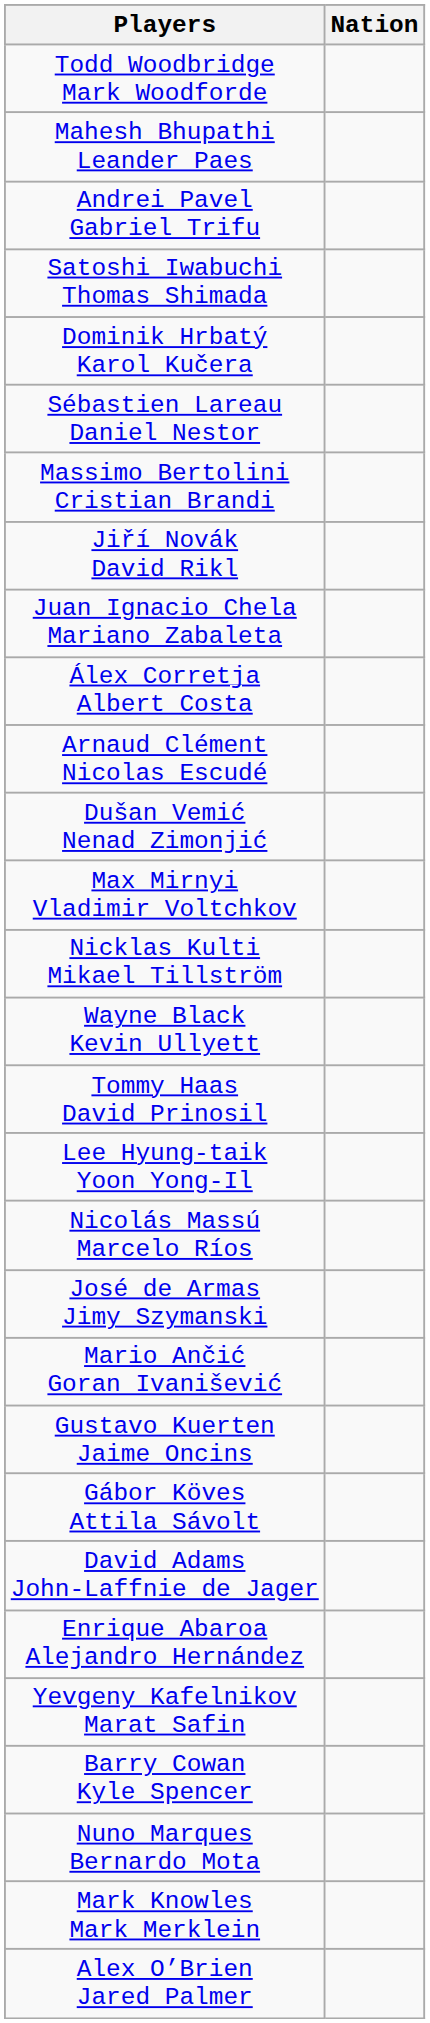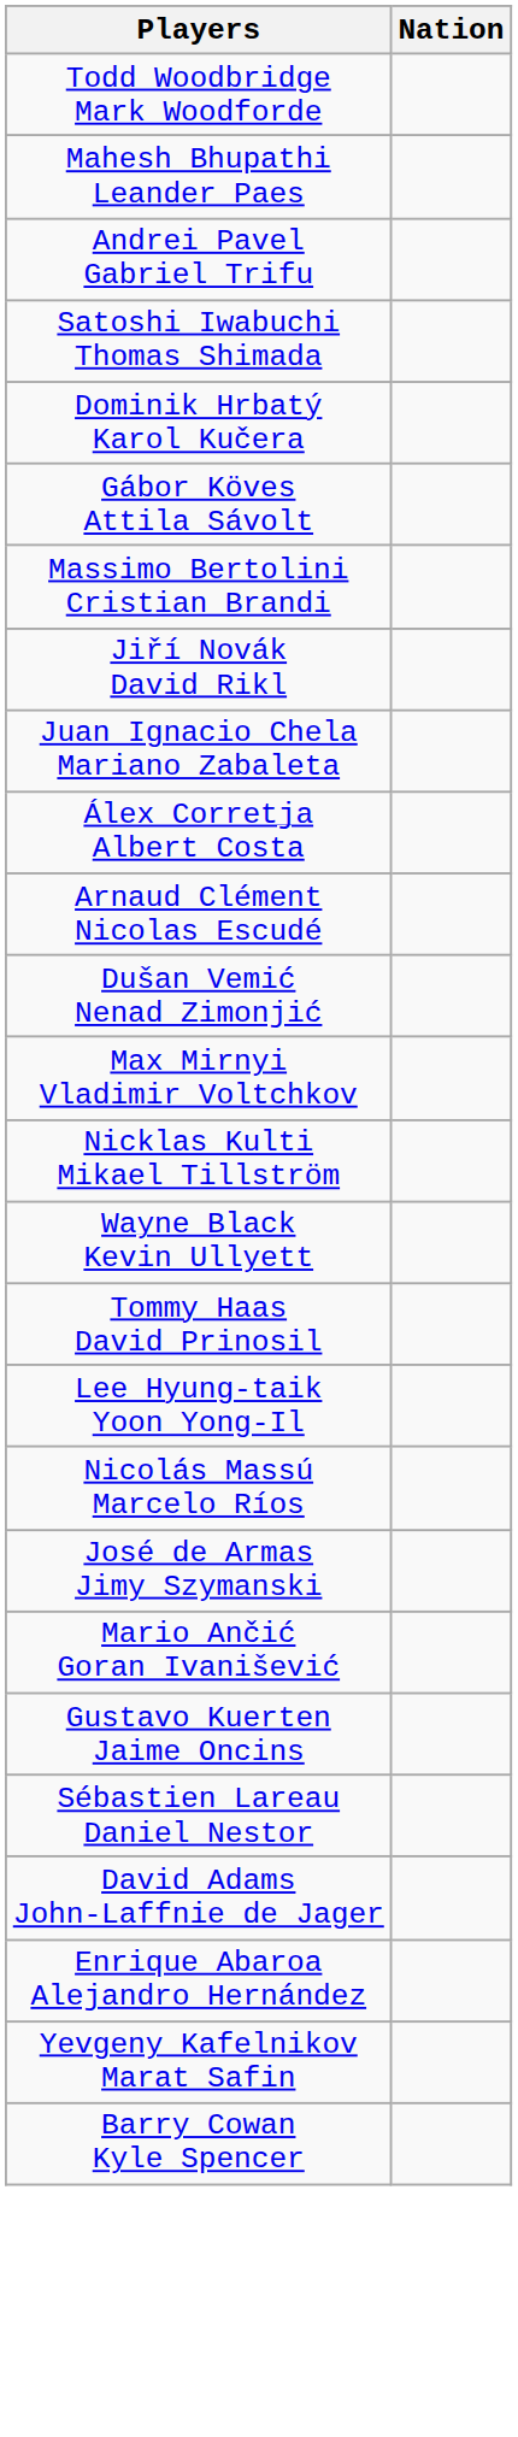rows swapped: Gábor Köves Attila Sávolt <-> Sébastien Lareau Daniel Nestor
- row: Nuno Marques Bernardo Mota
- row: Mark Knowles Mark Merklein
- row: Alex O’Brien Jared Palmer
